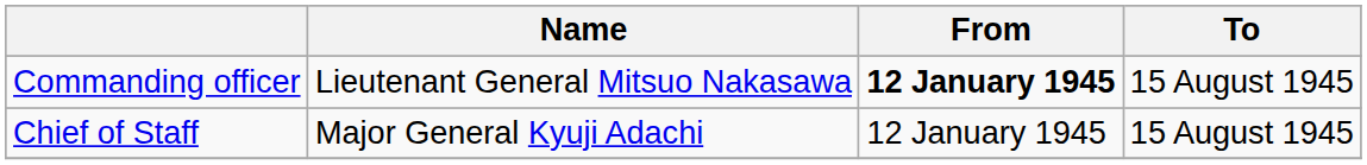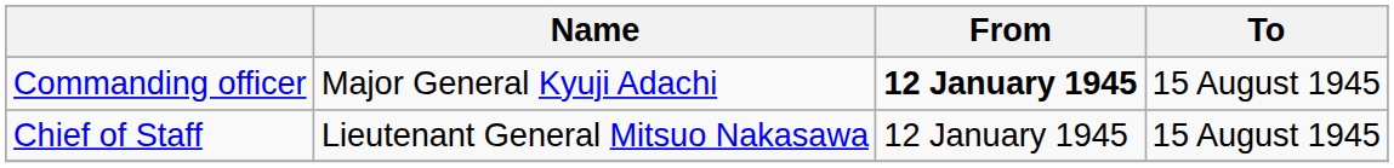Commanding officer | Name: Lieutenant General Mitsuo Nakasawa -> Major General Kyuji Adachi
Chief of Staff | Name: Major General Kyuji Adachi -> Lieutenant General Mitsuo Nakasawa
